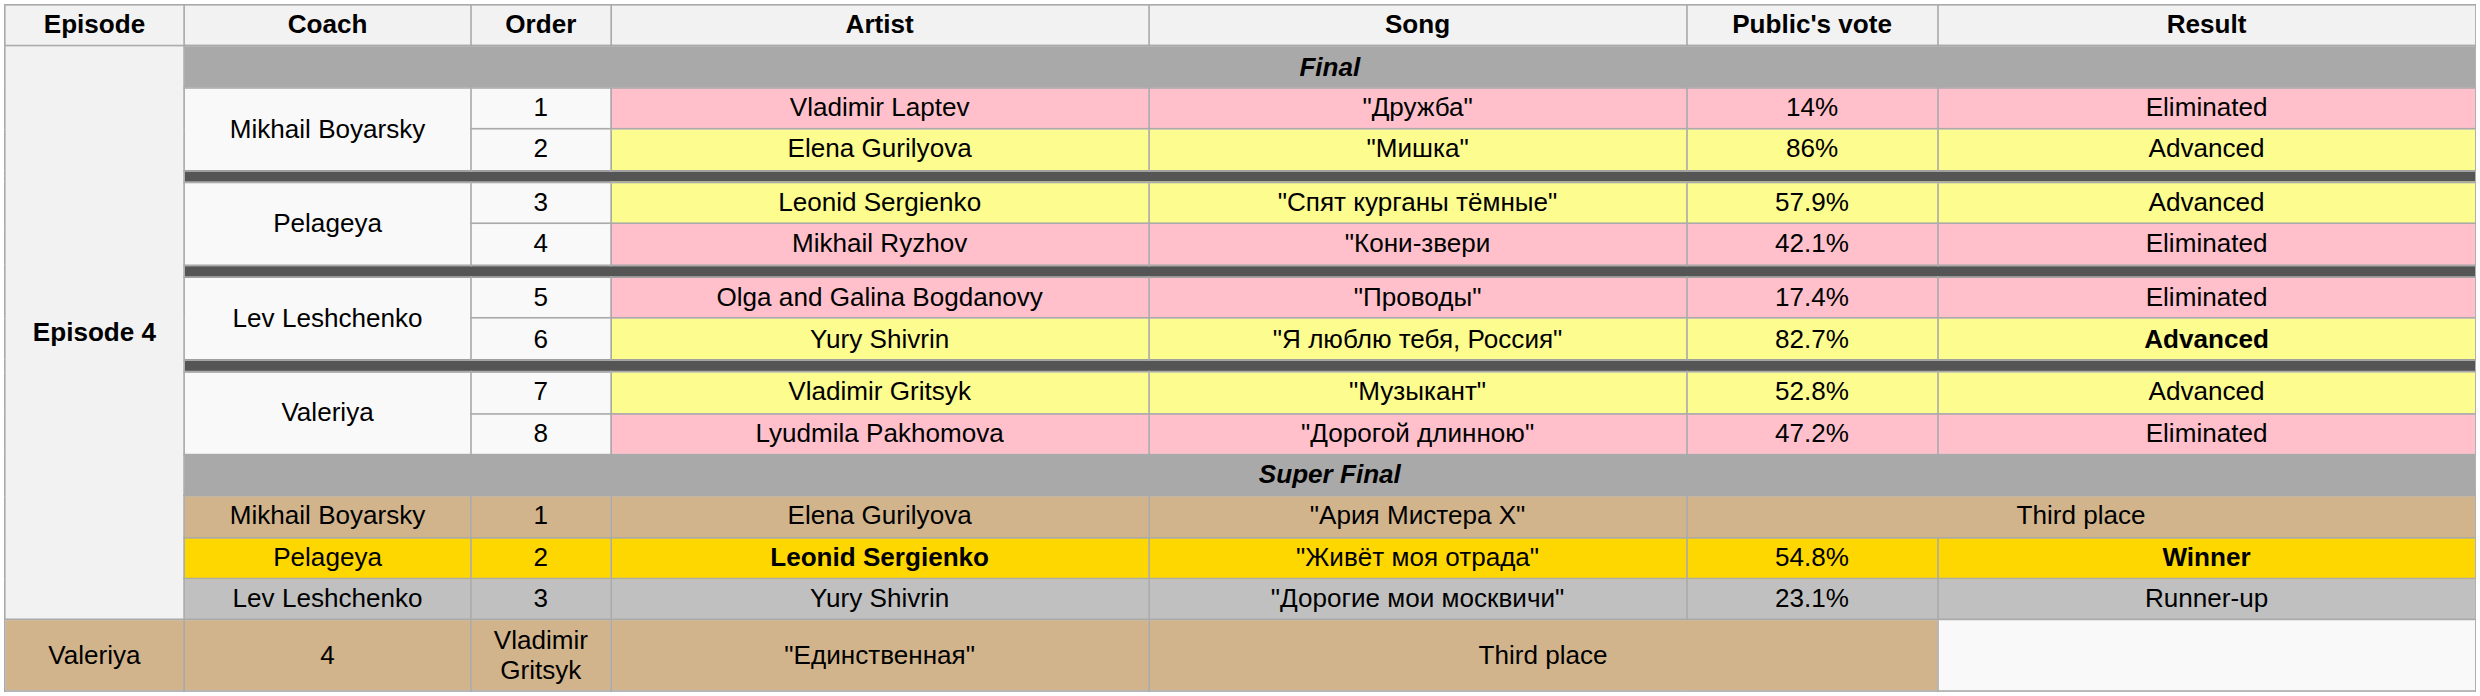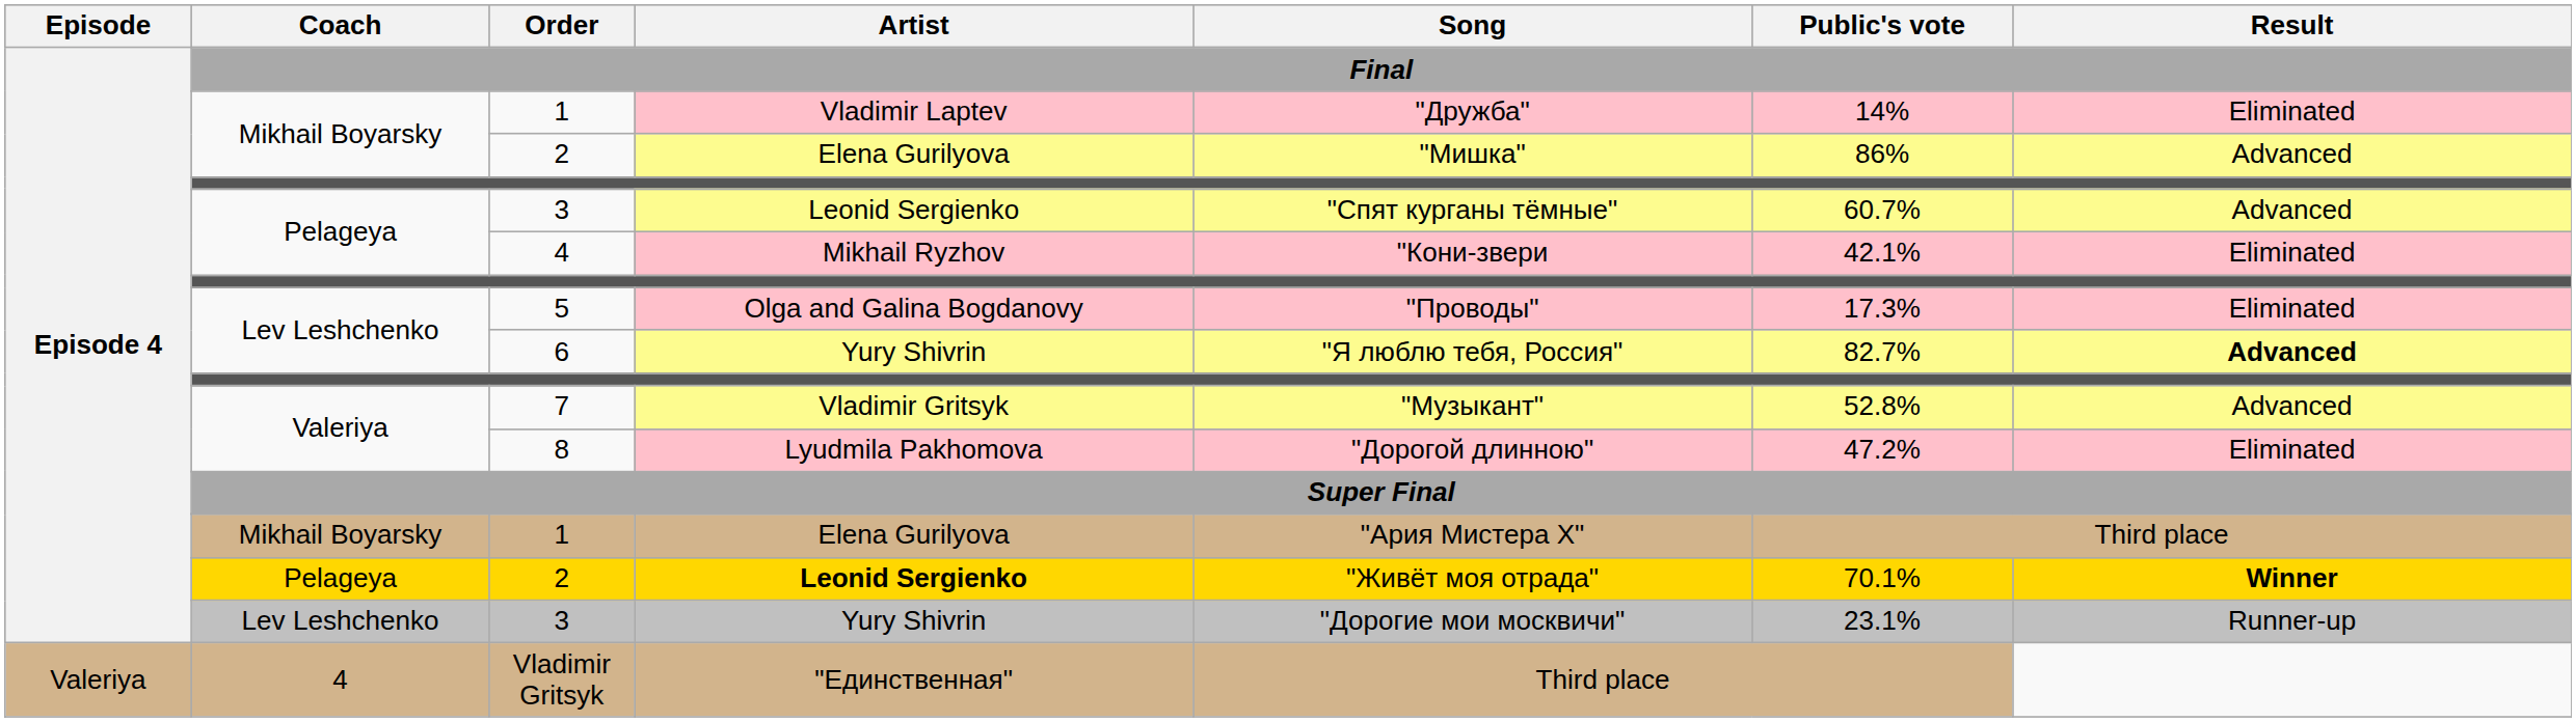3 / Leonid Sergienko | Public's vote: 57.9% -> 60.7%
5 | Public's vote: 17.4% -> 17.3%
2 / Leonid Sergienko | Public's vote: 54.8% -> 70.1%
